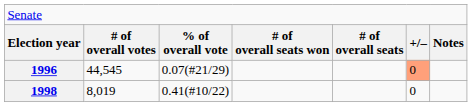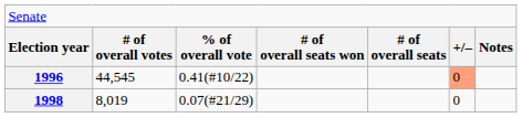1996 | column 3: 0.07(#21/29) -> 0.41(#10/22)
1998 | column 3: 0.41(#10/22) -> 0.07(#21/29)
